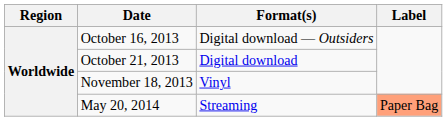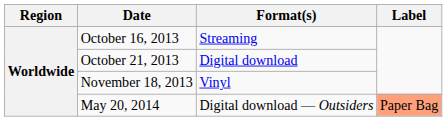October 16, 2013 | Format(s): Digital download — Outsiders -> Streaming
May 20, 2014 | Format(s): Streaming -> Digital download — Outsiders
